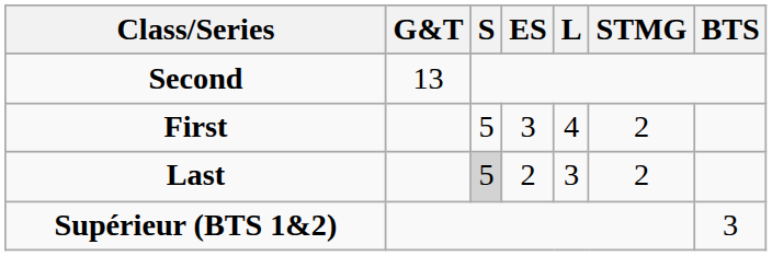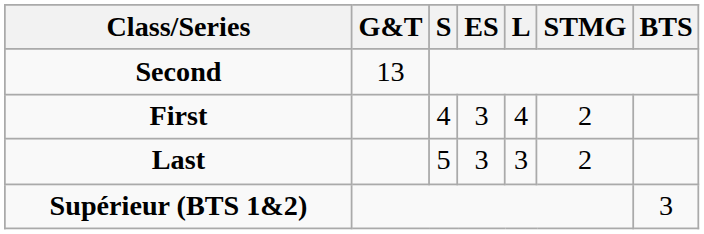First | S: 5 -> 4
Last | S: lightgrey background -> no background
Last | ES: 2 -> 3
